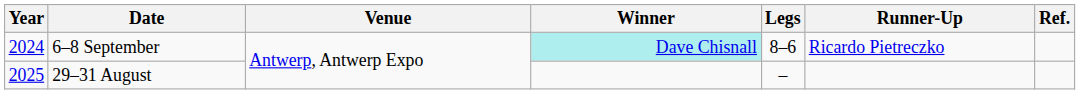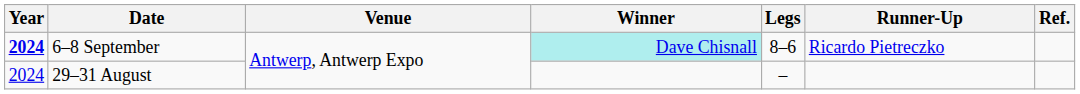6–8 September | Year: normal -> bold
29–31 August | Year: 2025 -> 2024
